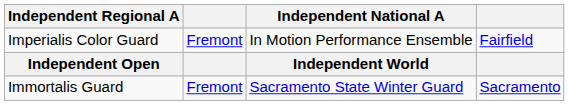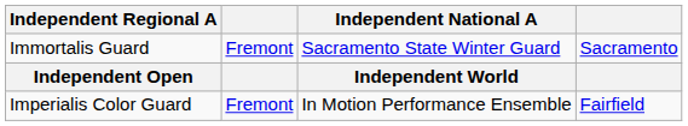rows swapped: Immortalis Guard <-> Imperialis Color Guard
